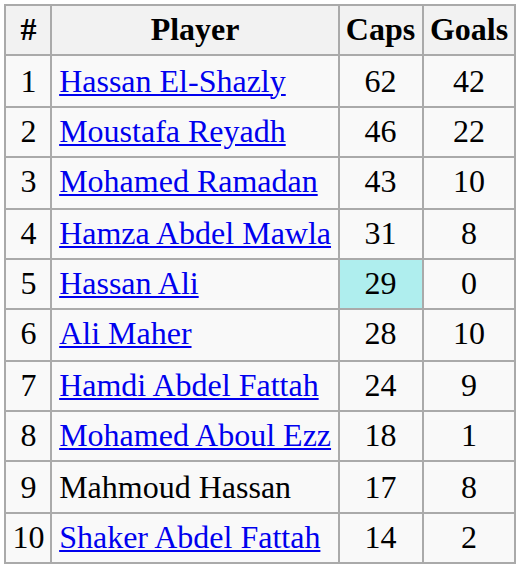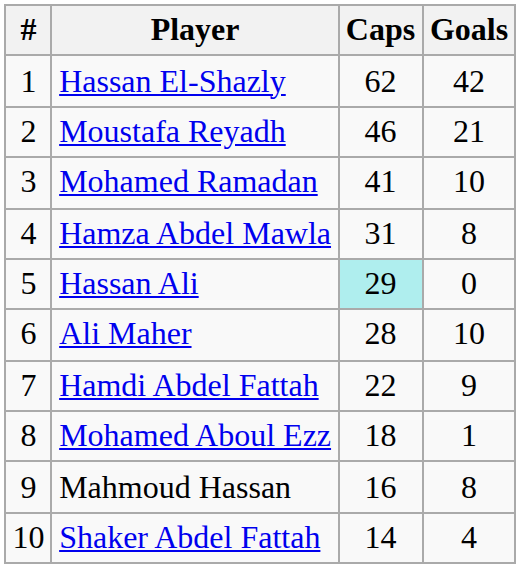Moustafa Reyadh | Goals: 22 -> 21
Mohamed Ramadan | Caps: 43 -> 41
Hamdi Abdel Fattah | Caps: 24 -> 22
Mahmoud Hassan | Caps: 17 -> 16
Shaker Abdel Fattah | Goals: 2 -> 4
